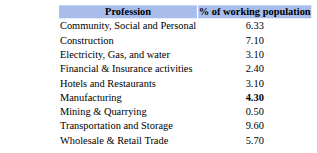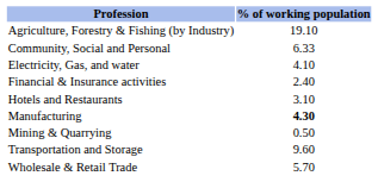+ row: Agriculture, Forestry & Fishing (by Industry) | 19.10
- row: Construction | 7.10
Electricity, Gas, and water | % of working population: 3.10 -> 4.10
